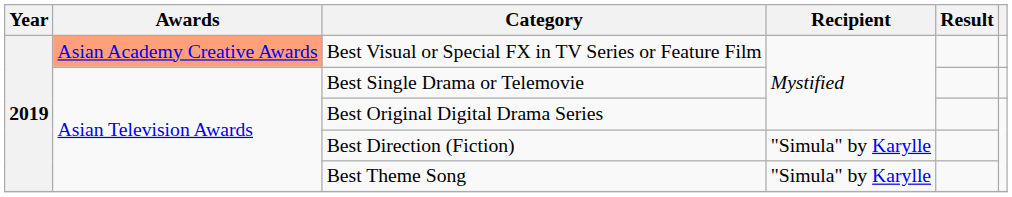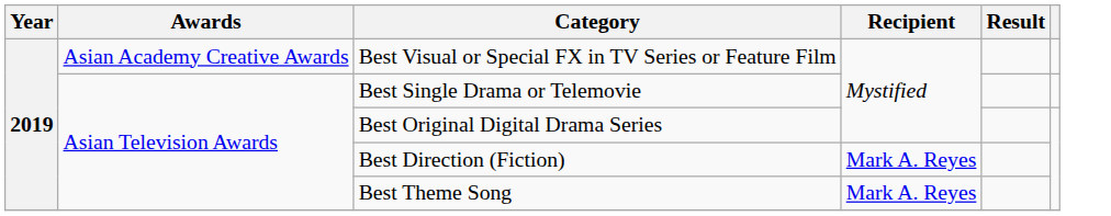Best Visual or Special FX in TV Series or Feature Film | Awards: lightsalmon background -> no background
Best Direction (Fiction) | Recipient: "Simula" by Karylle -> Mark A. Reyes
Best Theme Song | Recipient: "Simula" by Karylle -> Mark A. Reyes
